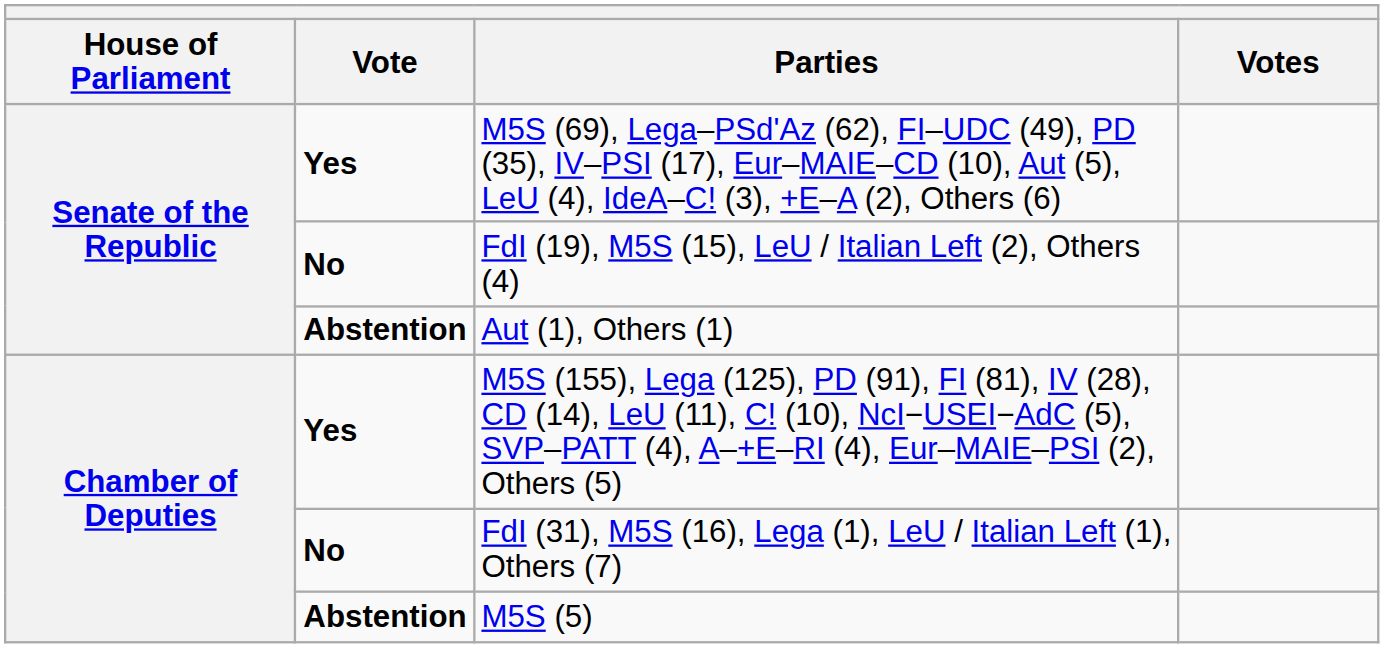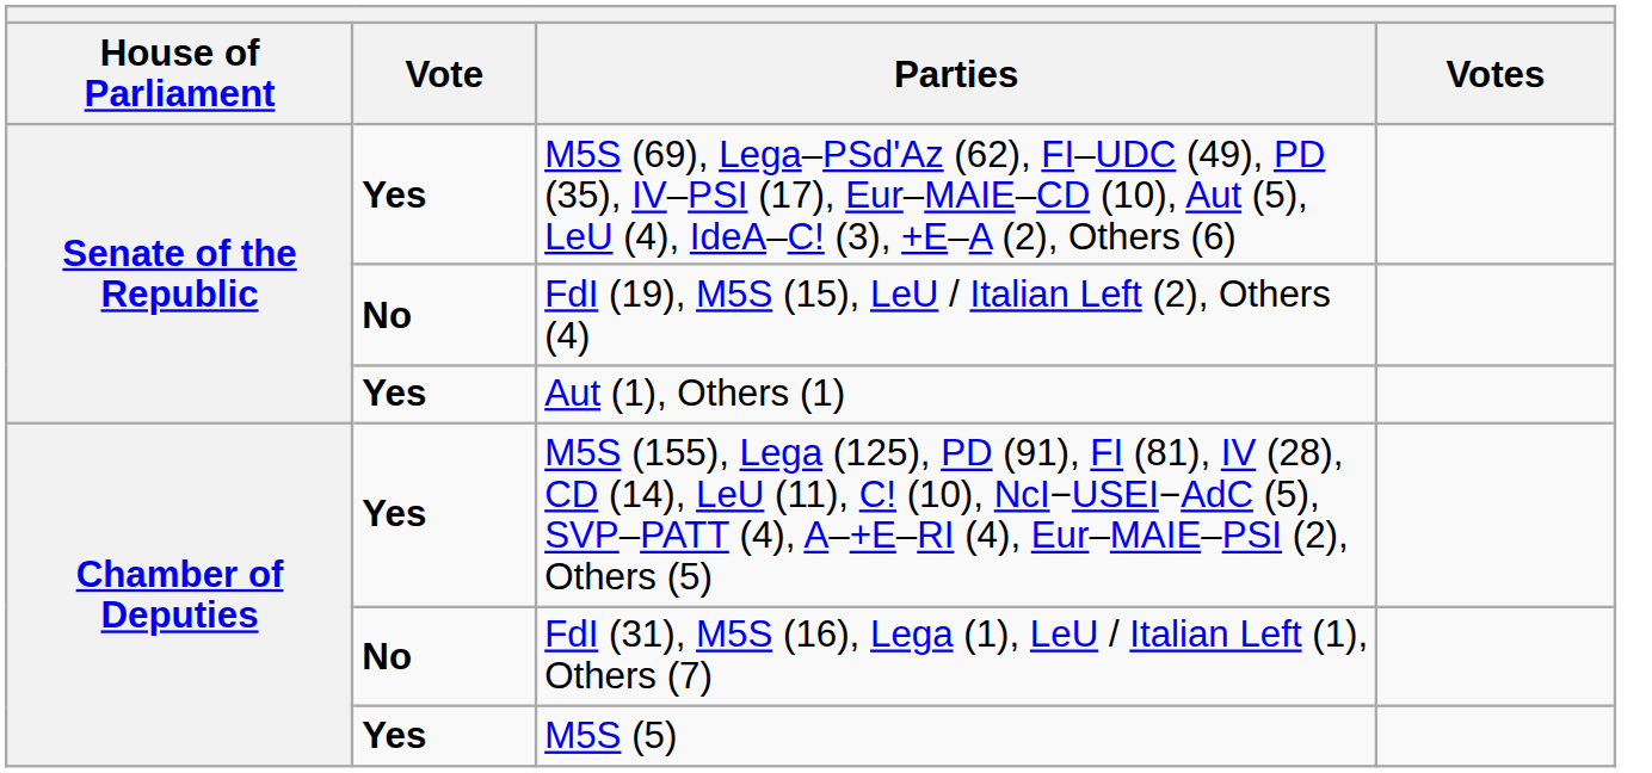Aut (1), Others (1) | Vote: Abstention -> Yes
M5S (5) | Vote: Abstention -> Yes
